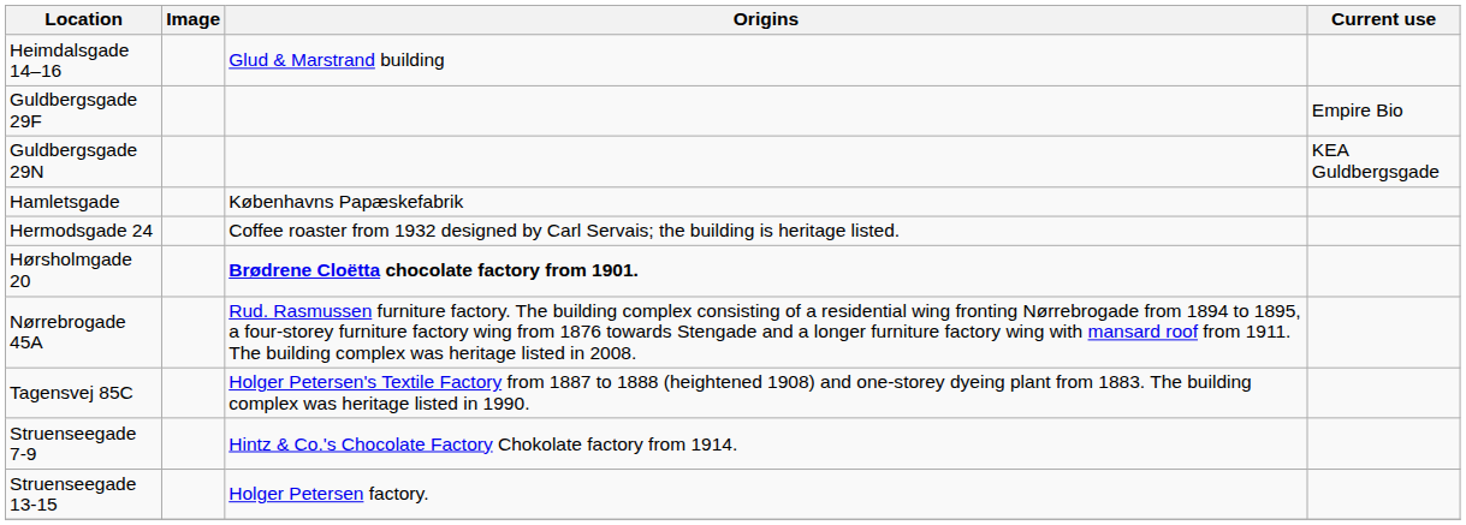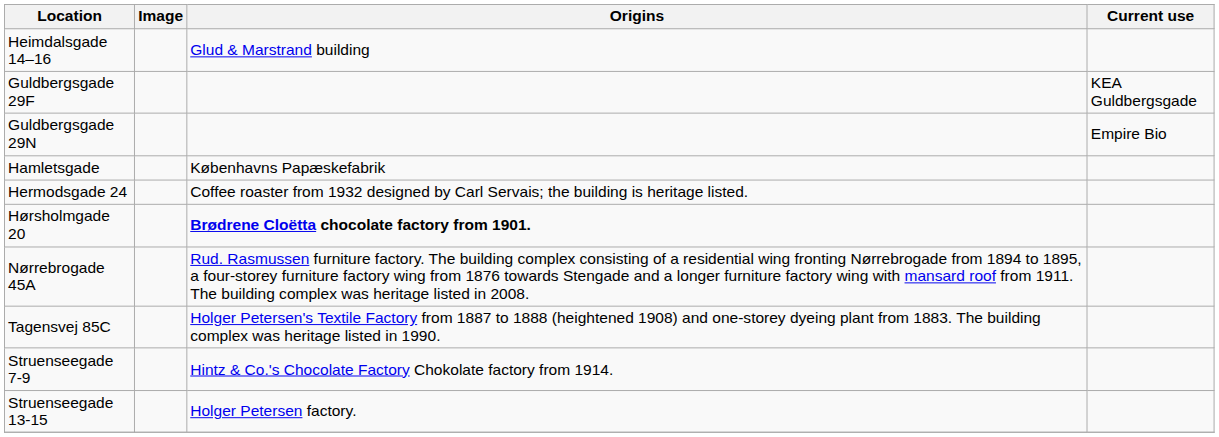Guldbergsgade 29F | Current use: Empire Bio -> KEA Guldbergsgade
Guldbergsgade 29N | Current use: KEA Guldbergsgade -> Empire Bio
